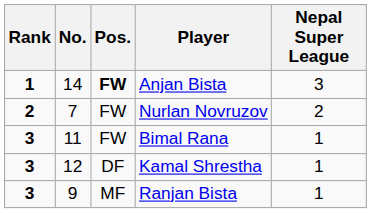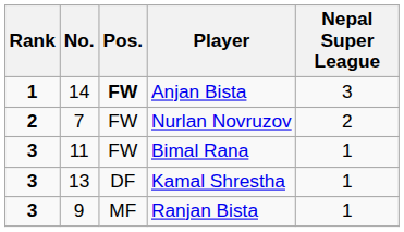Kamal Shrestha | No.: 12 -> 13
